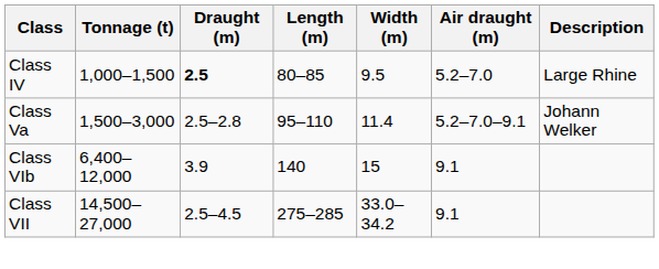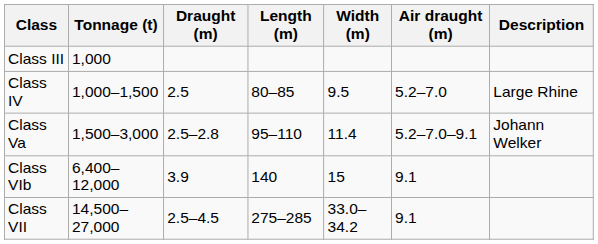+ row: Class III | 1,000
Class IV | Draught (m): bold -> normal
